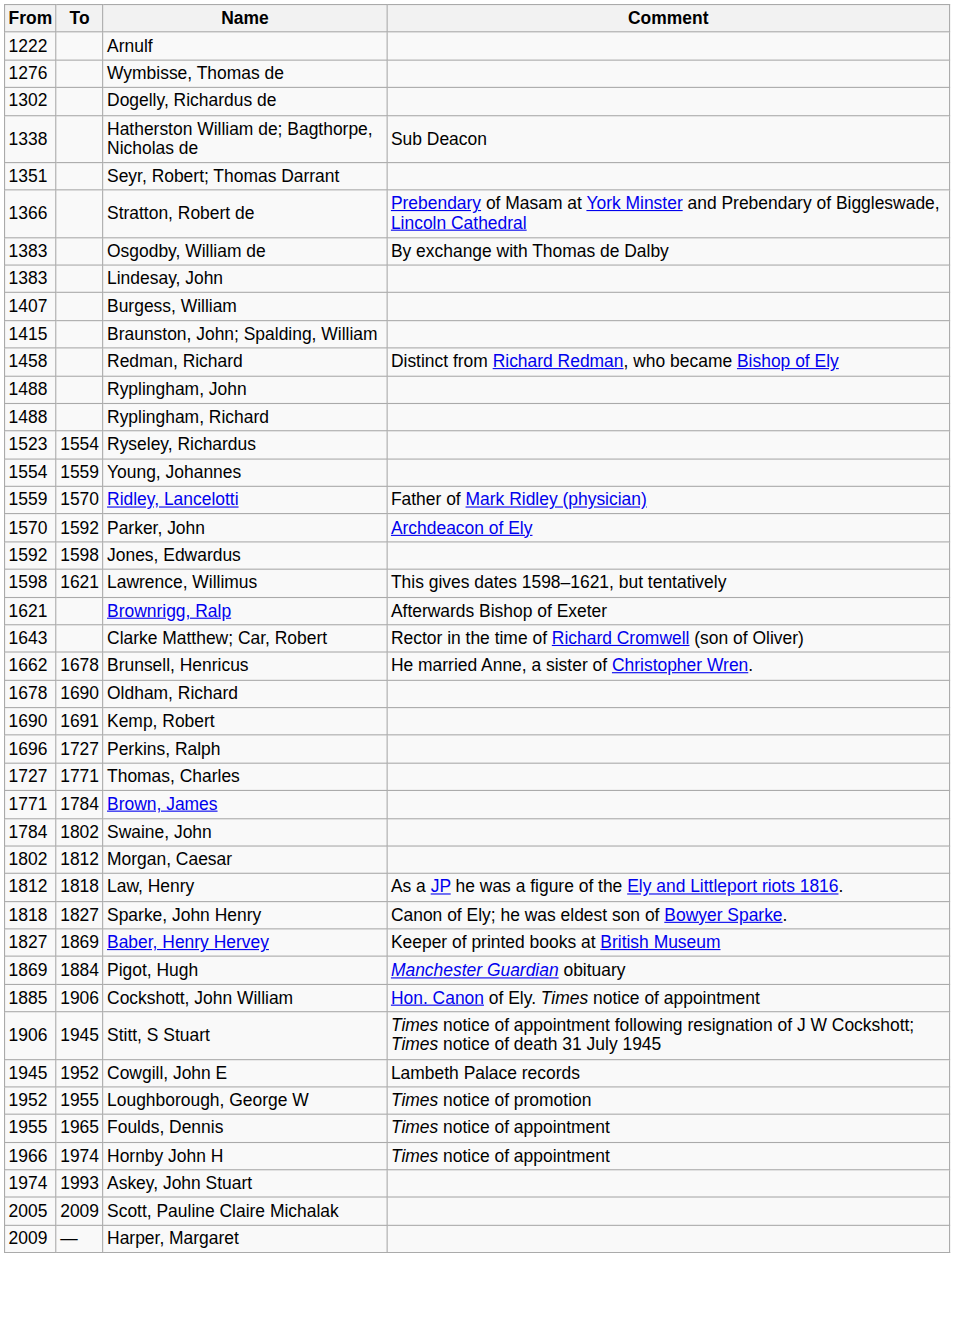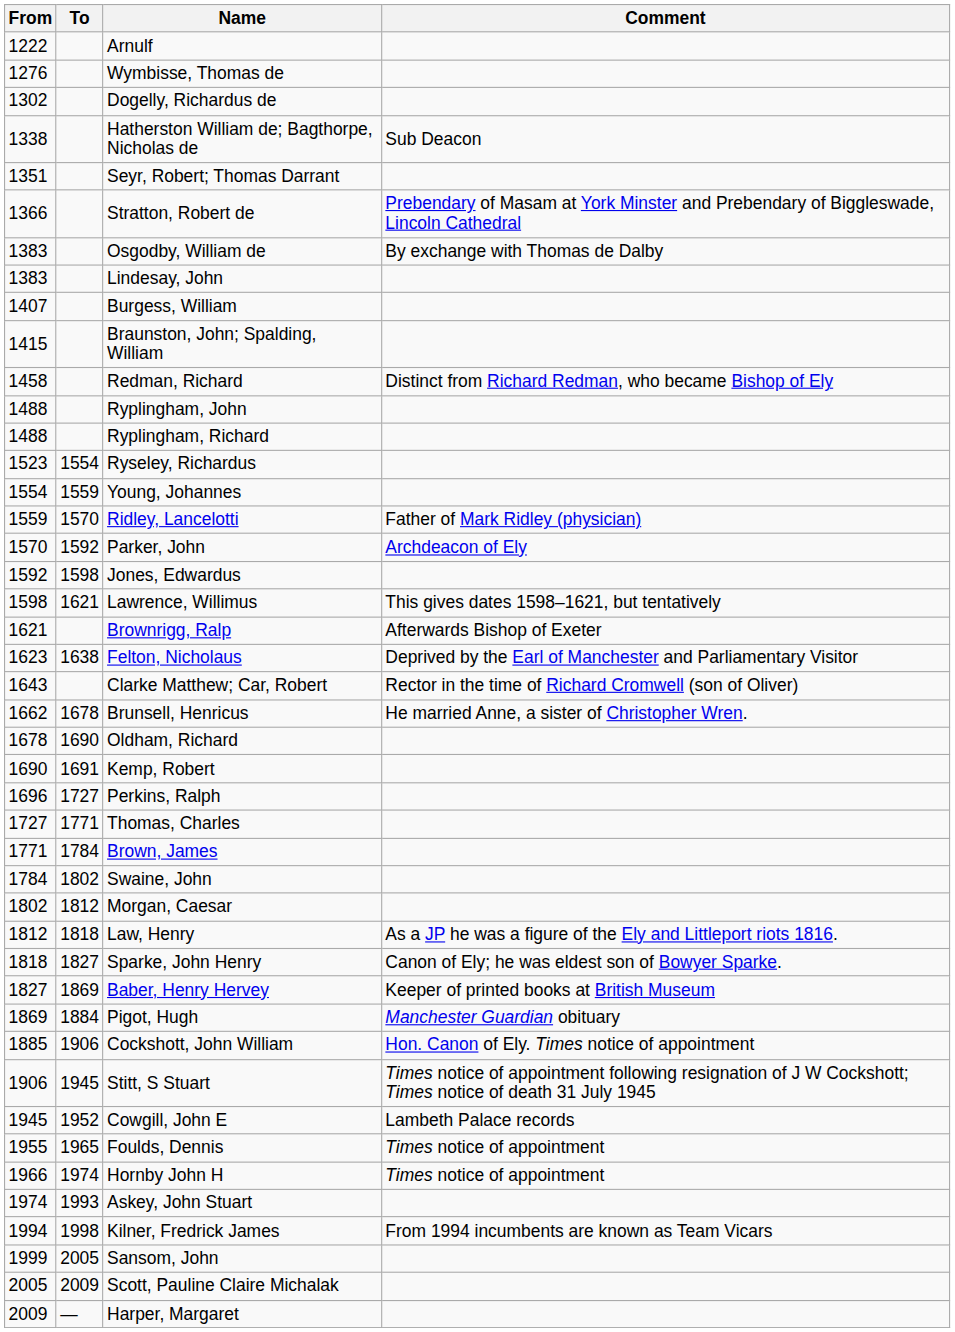+ row: 1623 | 1638 | Felton, Nicholaus | Deprived by the Earl of Manchester and Parliamentary Visitor
- row: 1952 | 1955 | Loughborough, George W | Times notice of promotion
+ row: 1994 | 1998 | Kilner, Fredrick James | From 1994 incumbents are known as Team Vicars
+ row: 1999 | 2005 | Sansom, John
